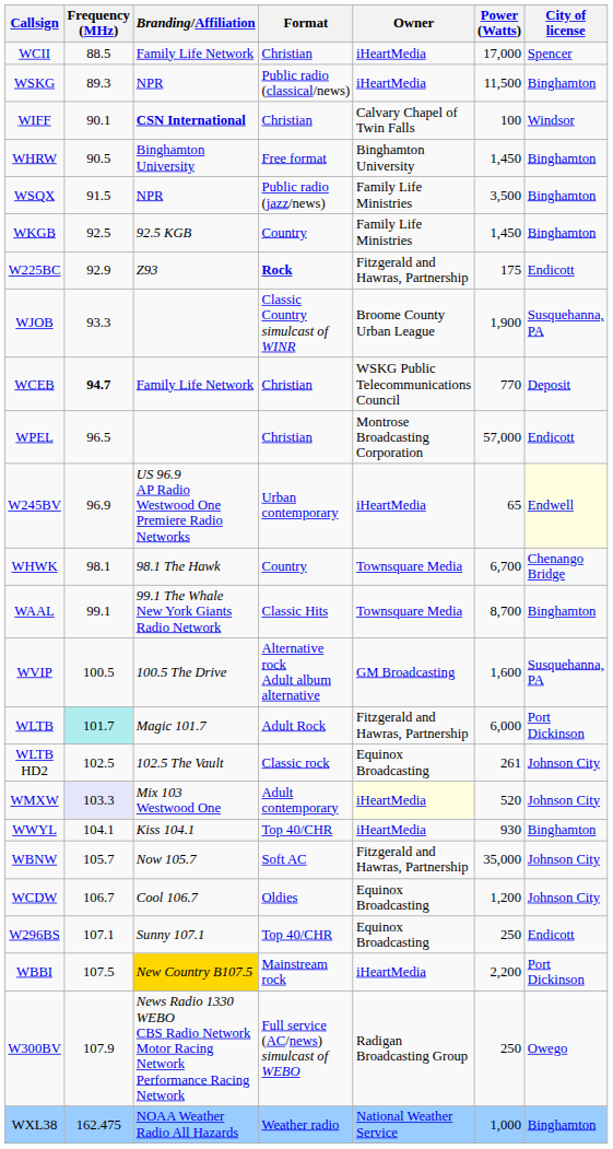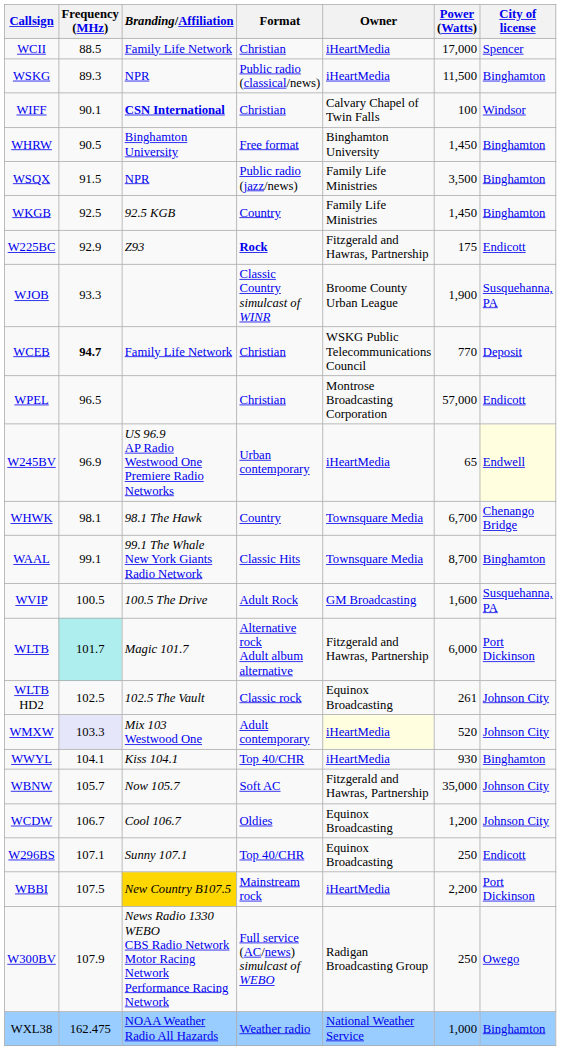WVIP | Format: Alternative rock Adult album alternative -> Adult Rock
WLTB | Format: Adult Rock -> Alternative rock Adult album alternative
